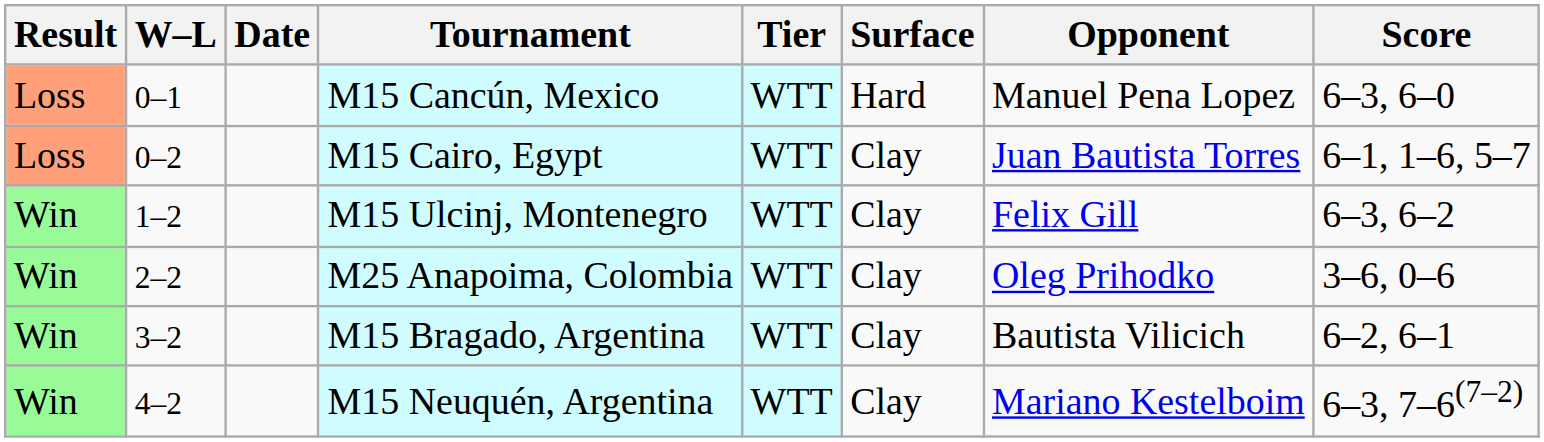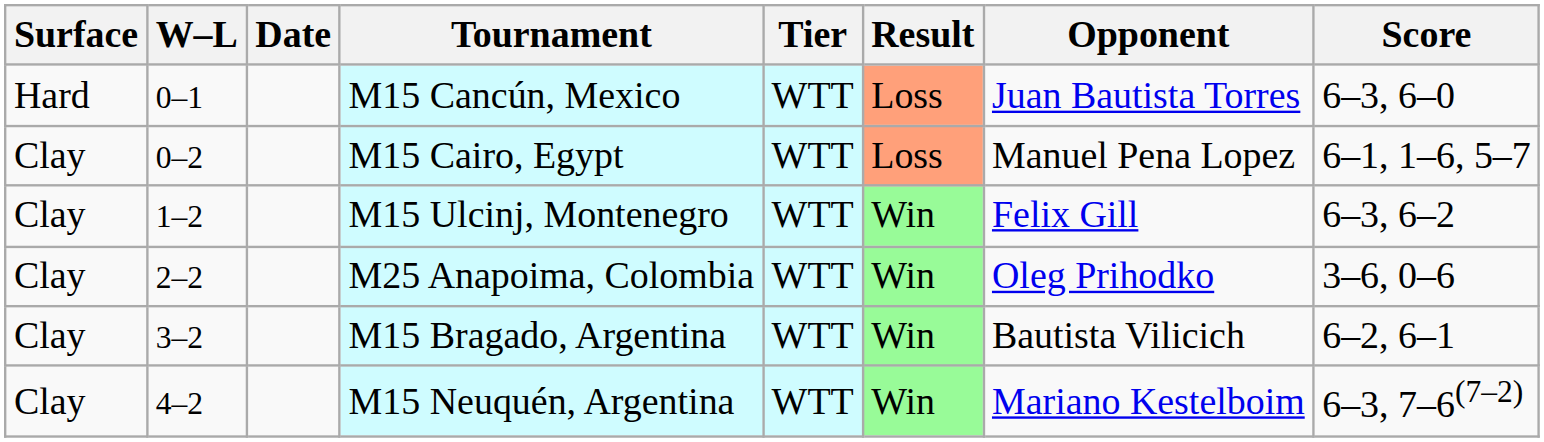columns swapped: Result <-> Surface
M15 Cancún, Mexico | Opponent: Manuel Pena Lopez -> Juan Bautista Torres
M15 Cairo, Egypt | Opponent: Juan Bautista Torres -> Manuel Pena Lopez
